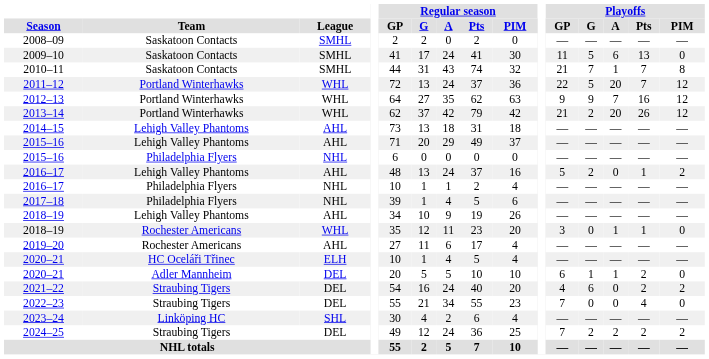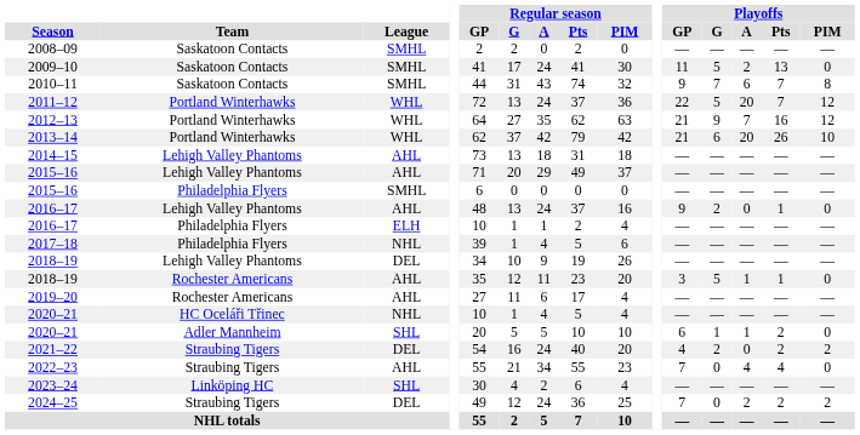2009–10 | Playoffs / A: 6 -> 2
2010–11 | Playoffs / GP: 21 -> 9
2010–11 | Playoffs / A: 1 -> 6
2012–13 | Playoffs / GP: 9 -> 21
2013–14 | Playoffs / G: 2 -> 6
2013–14 | Playoffs / PIM: 12 -> 10
2015–16 / Philadelphia Flyers | League: NHL -> SMHL
2016–17 / Lehigh Valley Phantoms | Playoffs / GP: 5 -> 9
2016–17 / Lehigh Valley Phantoms | Playoffs / PIM: 2 -> 0
2016–17 / Philadelphia Flyers | League: NHL -> ELH
2018–19 / Lehigh Valley Phantoms | League: AHL -> DEL
2018–19 / Rochester Americans | League: WHL -> AHL
2018–19 / Rochester Americans | Playoffs / G: 0 -> 5
2020–21 / HC Oceláři Třinec | League: ELH -> NHL
2020–21 / Adler Mannheim | League: DEL -> SHL
2021–22 | Playoffs / G: 6 -> 2
2022–23 | League: DEL -> AHL
2022–23 | Playoffs / A: 0 -> 4
2024–25 | Playoffs / G: 2 -> 0
